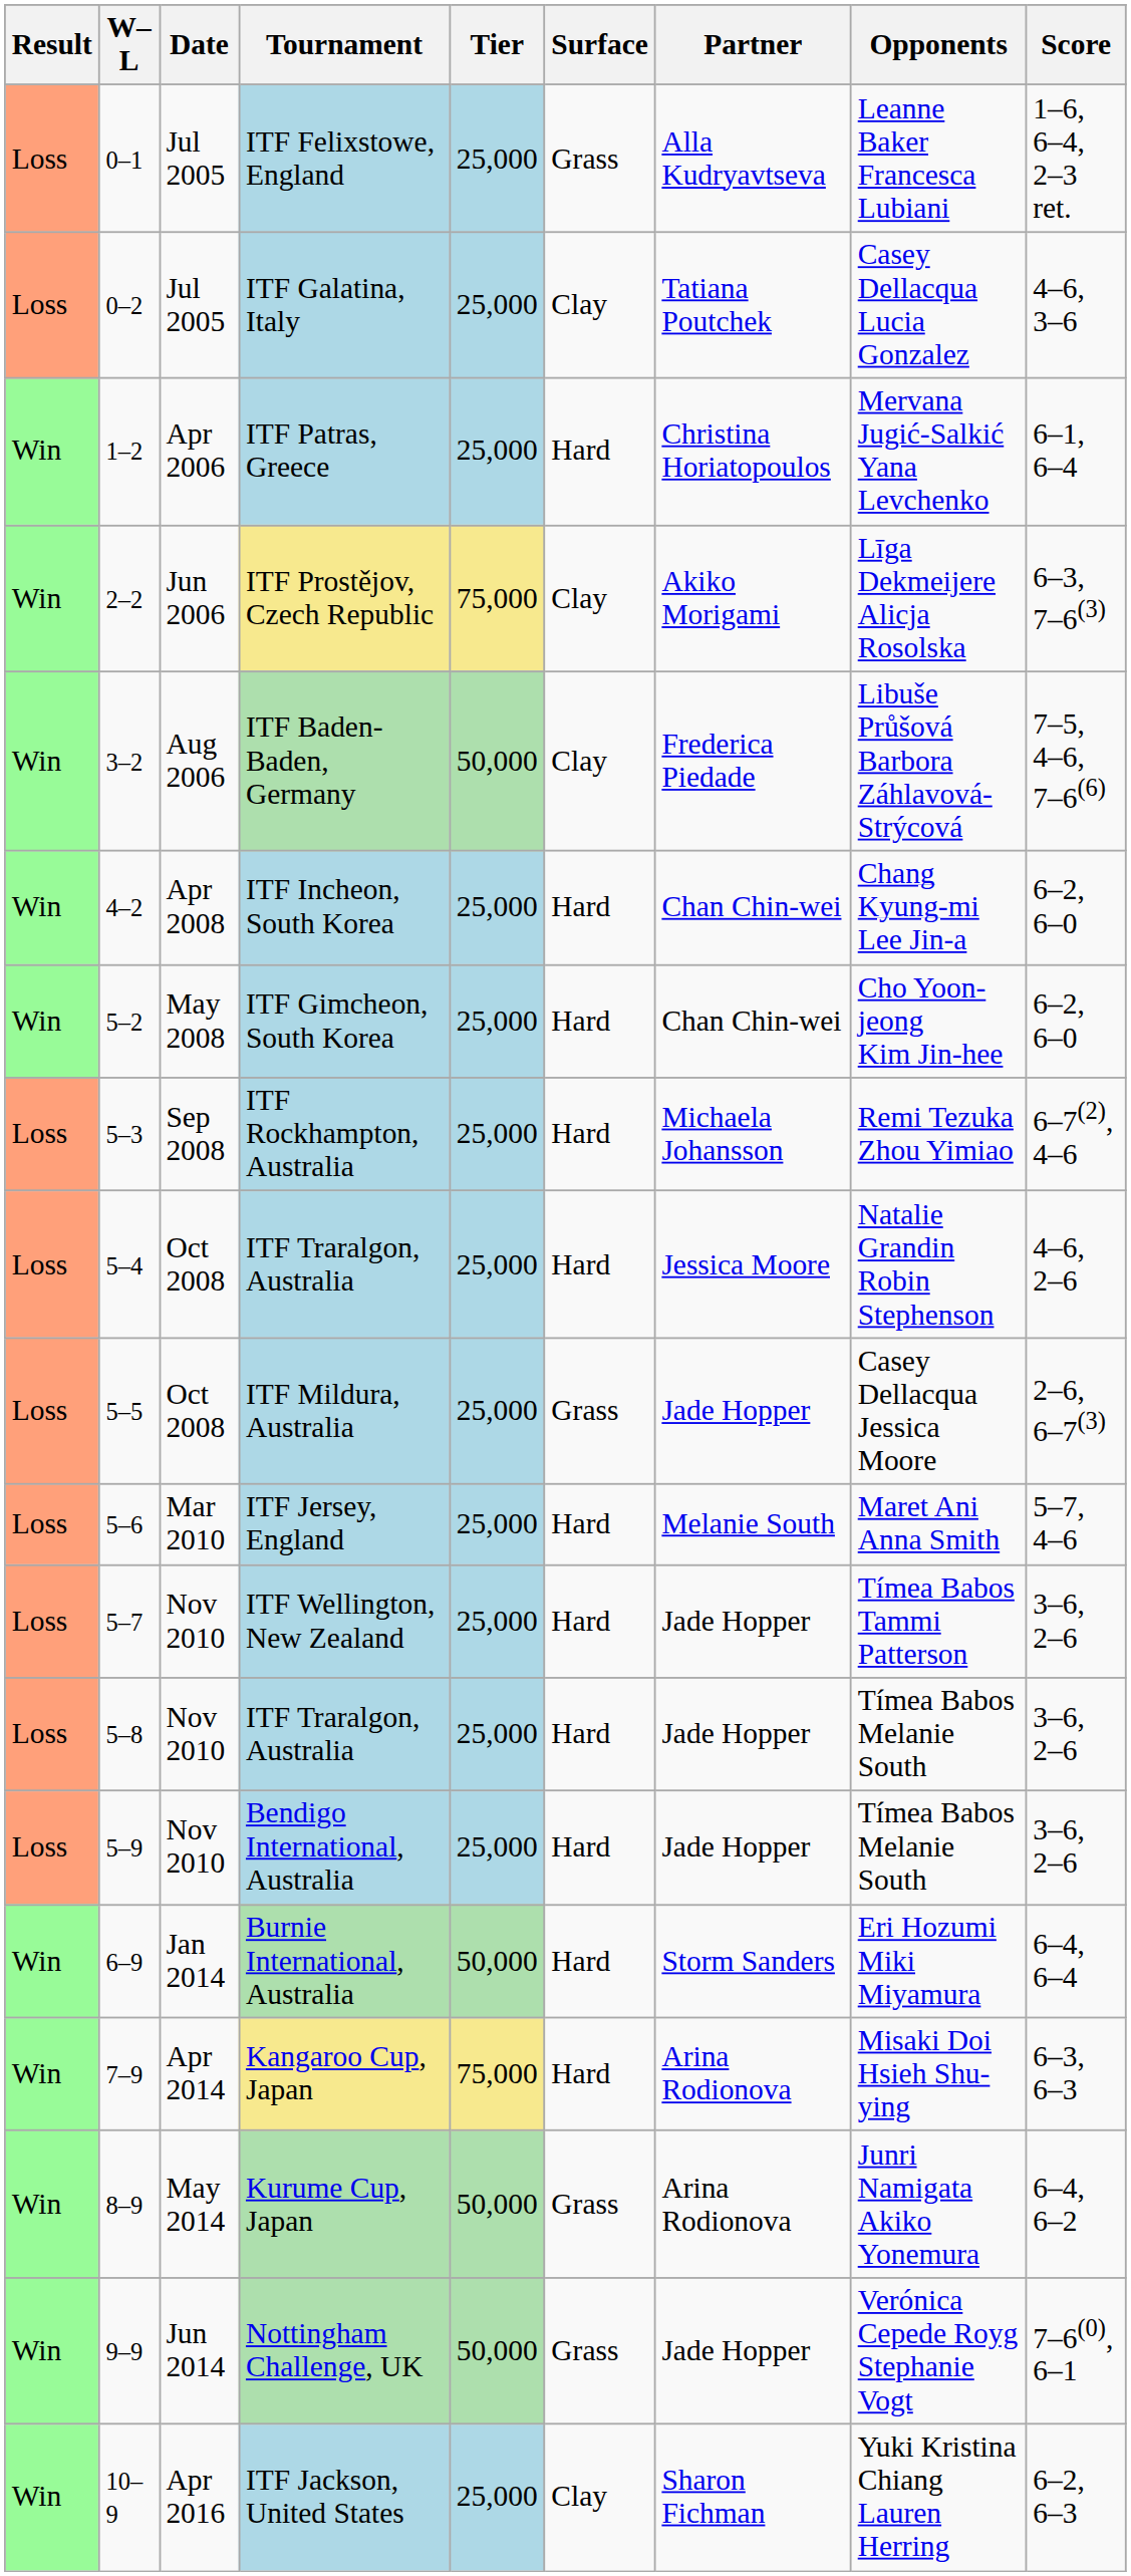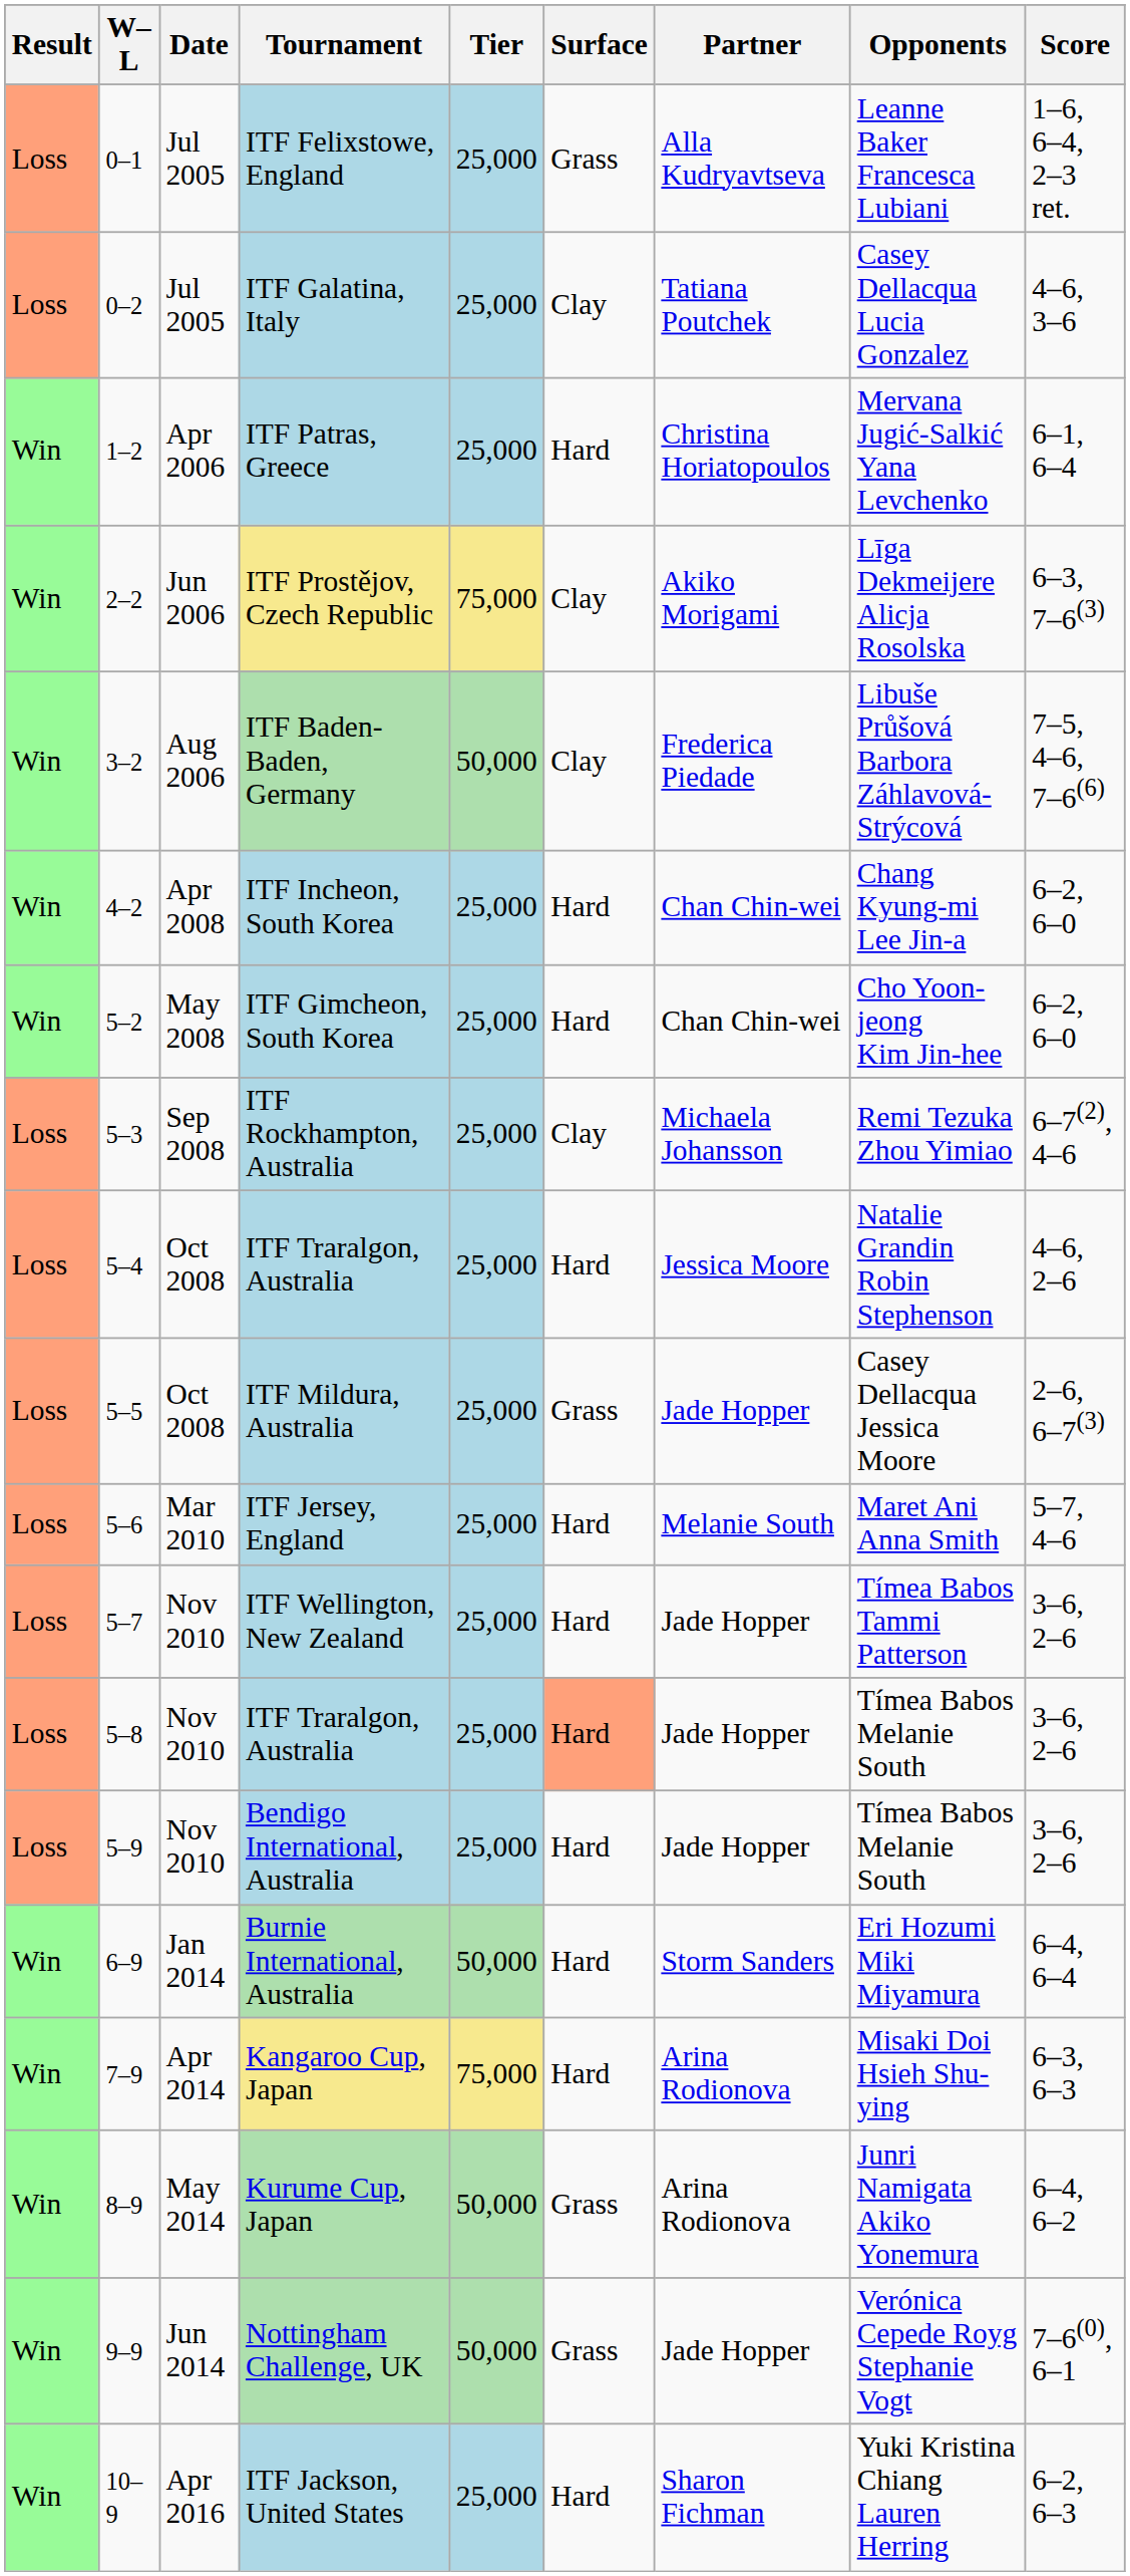ITF Rockhampton, Australia | Surface: Hard -> Clay
5–8 / ITF Traralgon, Australia | Surface: no background -> lightsalmon background
ITF Jackson, United States | Surface: Clay -> Hard
